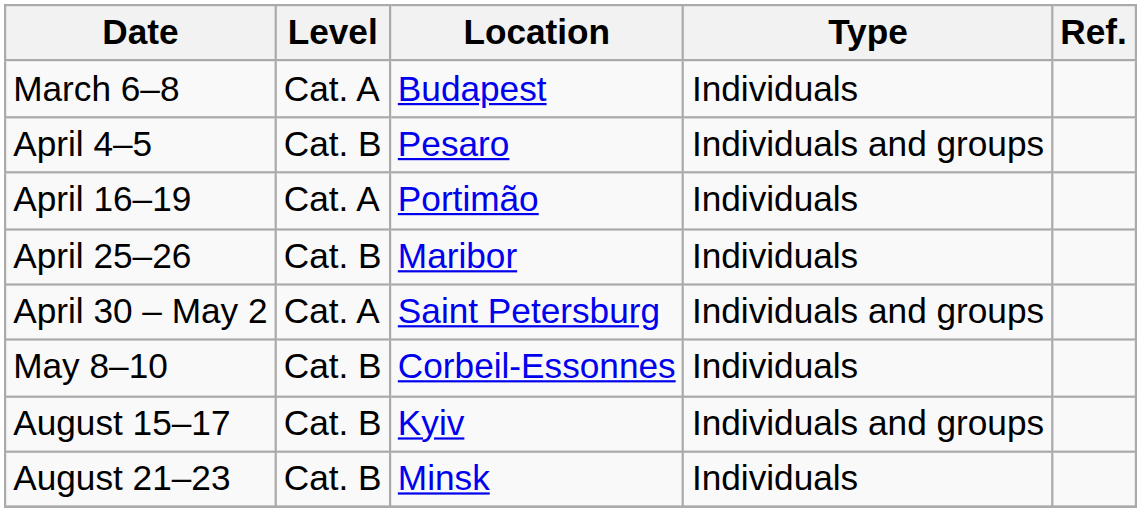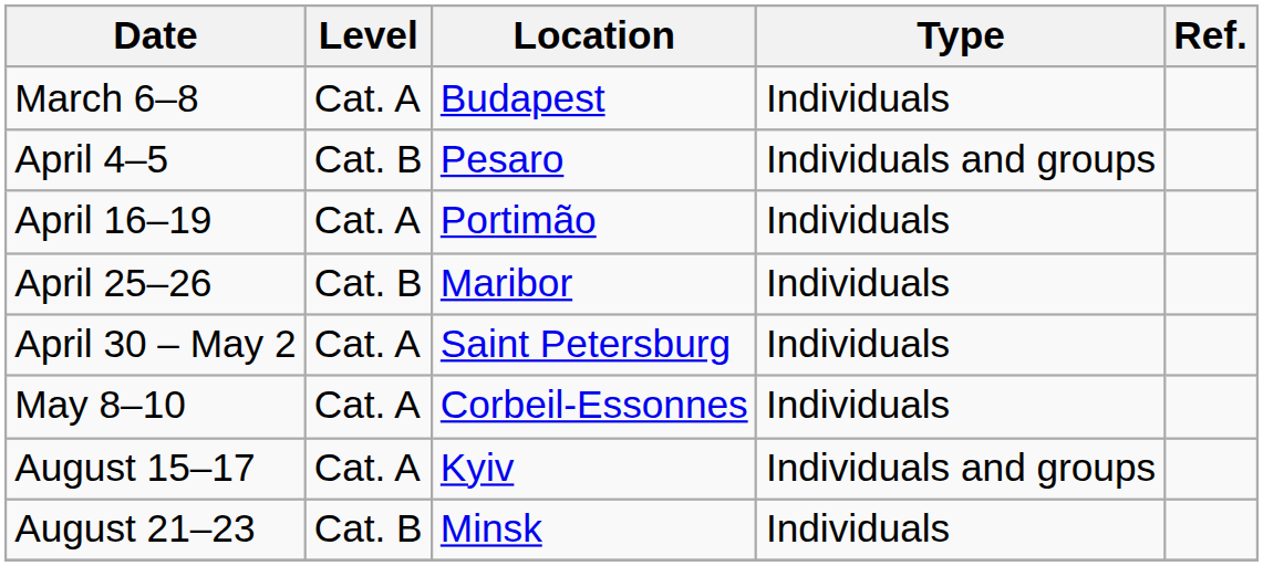April 30 – May 2 | Type: Individuals and groups -> Individuals
May 8–10 | Level: Cat. B -> Cat. A
August 15–17 | Level: Cat. B -> Cat. A
